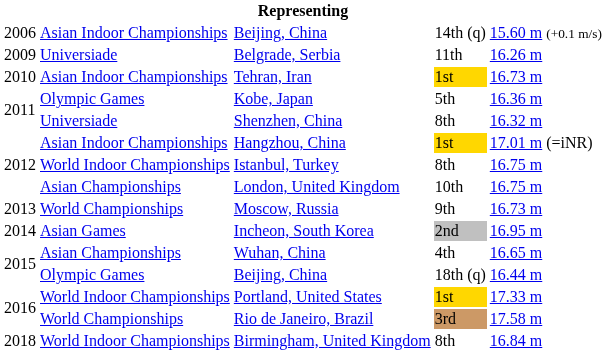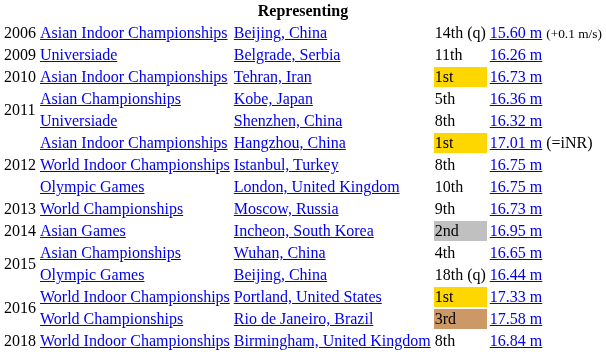Kobe, Japan | column 2: Olympic Games -> Asian Championships
London, United Kingdom | column 2: Asian Championships -> Olympic Games
